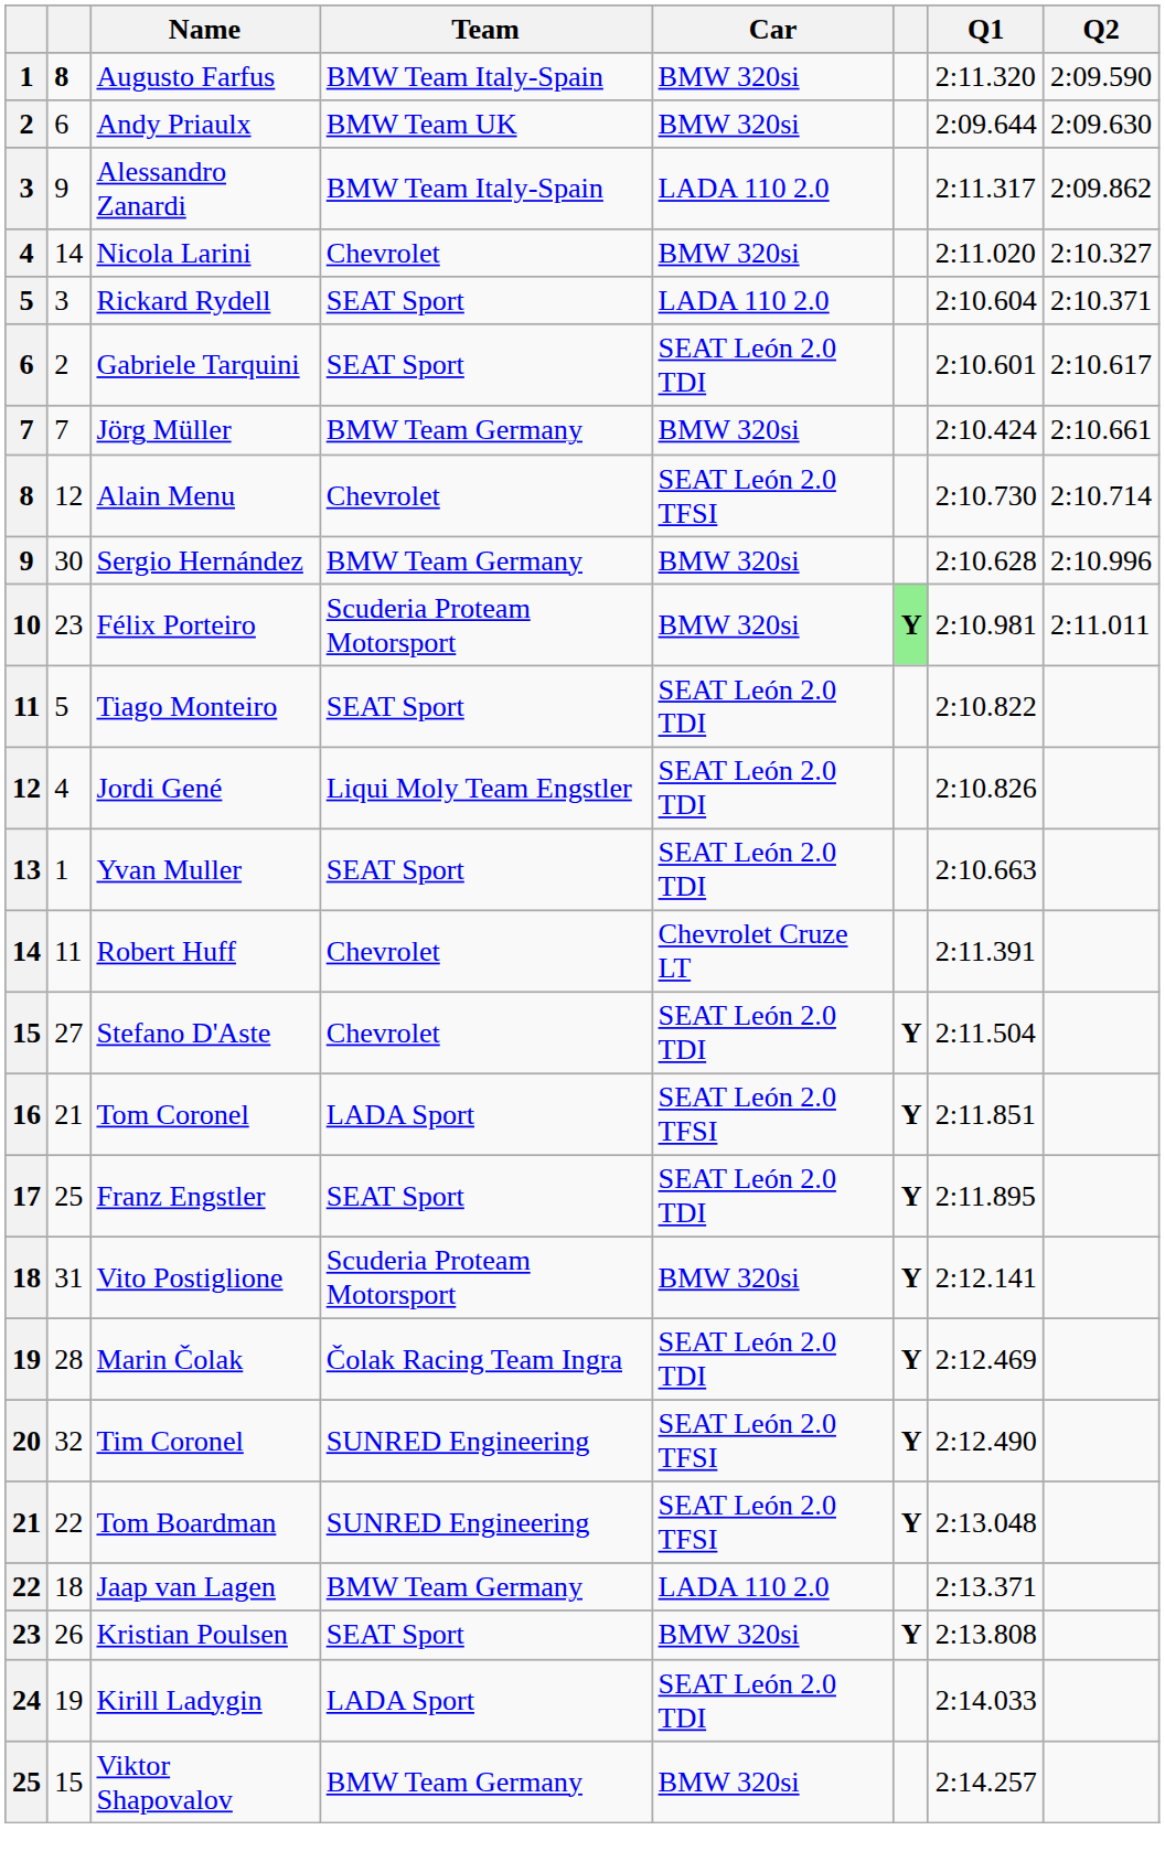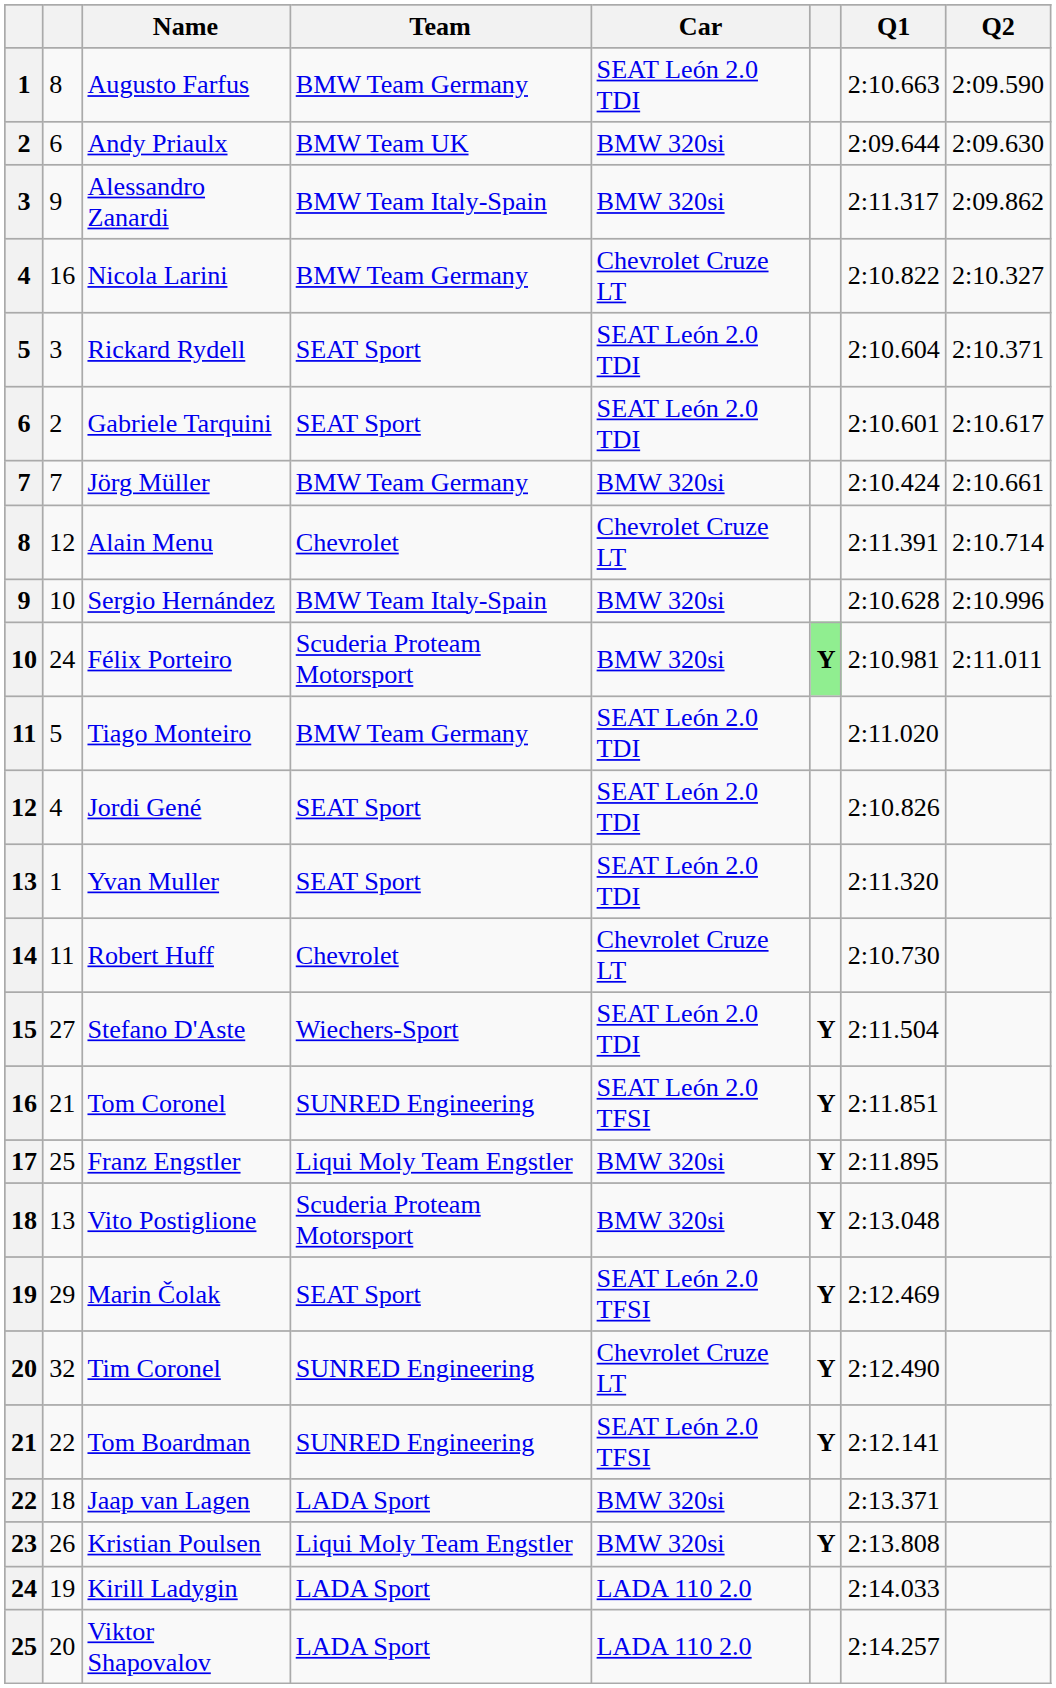Augusto Farfus | column 2: bold -> normal
Augusto Farfus | Team: BMW Team Italy-Spain -> BMW Team Germany
Augusto Farfus | Car: BMW 320si -> SEAT León 2.0 TDI
Augusto Farfus | Q1: 2:11.320 -> 2:10.663
Alessandro Zanardi | Car: LADA 110 2.0 -> BMW 320si
Nicola Larini | column 2: 14 -> 16
Nicola Larini | Team: Chevrolet -> BMW Team Germany
Nicola Larini | Car: BMW 320si -> Chevrolet Cruze LT
Nicola Larini | Q1: 2:11.020 -> 2:10.822
Rickard Rydell | Car: LADA 110 2.0 -> SEAT León 2.0 TDI
Alain Menu | Car: SEAT León 2.0 TFSI -> Chevrolet Cruze LT
Alain Menu | Q1: 2:10.730 -> 2:11.391
Sergio Hernández | column 2: 30 -> 10
Sergio Hernández | Team: BMW Team Germany -> BMW Team Italy-Spain
Félix Porteiro | column 2: 23 -> 24
Tiago Monteiro | Team: SEAT Sport -> BMW Team Germany
Tiago Monteiro | Q1: 2:10.822 -> 2:11.020
Jordi Gené | Team: Liqui Moly Team Engstler -> SEAT Sport
Yvan Muller | Q1: 2:10.663 -> 2:11.320
Robert Huff | Q1: 2:11.391 -> 2:10.730
Stefano D'Aste | Team: Chevrolet -> Wiechers-Sport
Tom Coronel | Team: LADA Sport -> SUNRED Engineering
Franz Engstler | Team: SEAT Sport -> Liqui Moly Team Engstler
Franz Engstler | Car: SEAT León 2.0 TDI -> BMW 320si
Vito Postiglione | column 2: 31 -> 13
Vito Postiglione | Q1: 2:12.141 -> 2:13.048
Marin Čolak | column 2: 28 -> 29
Marin Čolak | Team: Čolak Racing Team Ingra -> SEAT Sport
Marin Čolak | Car: SEAT León 2.0 TDI -> SEAT León 2.0 TFSI
Tim Coronel | Car: SEAT León 2.0 TFSI -> Chevrolet Cruze LT
Tom Boardman | Q1: 2:13.048 -> 2:12.141
Jaap van Lagen | Team: BMW Team Germany -> LADA Sport
Jaap van Lagen | Car: LADA 110 2.0 -> BMW 320si
Kristian Poulsen | Team: SEAT Sport -> Liqui Moly Team Engstler
Kirill Ladygin | Car: SEAT León 2.0 TDI -> LADA 110 2.0
Viktor Shapovalov | column 2: 15 -> 20
Viktor Shapovalov | Team: BMW Team Germany -> LADA Sport
Viktor Shapovalov | Car: BMW 320si -> LADA 110 2.0
